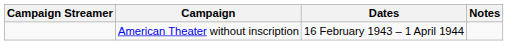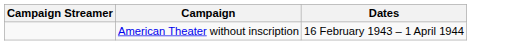- column: Notes
